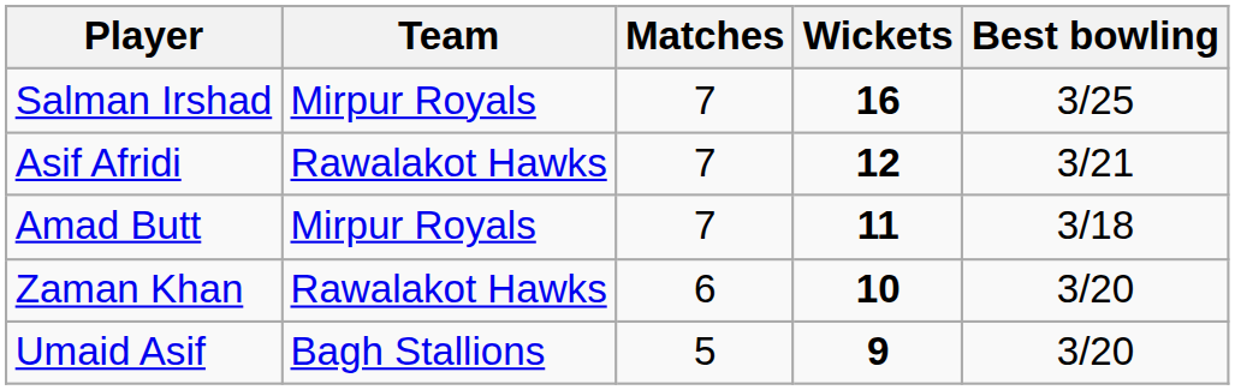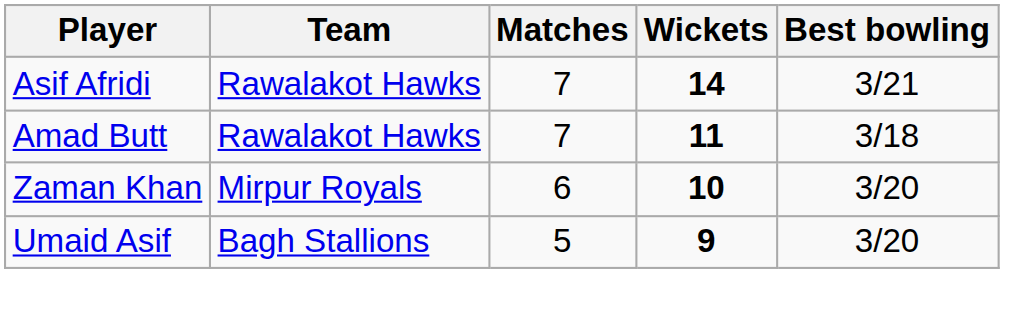- row: Salman Irshad | Mirpur Royals | 7 | 16 | 3/25
Asif Afridi | Wickets: 12 -> 14
Amad Butt | Team: Mirpur Royals -> Rawalakot Hawks
Zaman Khan | Team: Rawalakot Hawks -> Mirpur Royals
